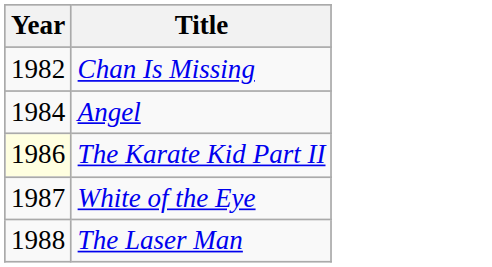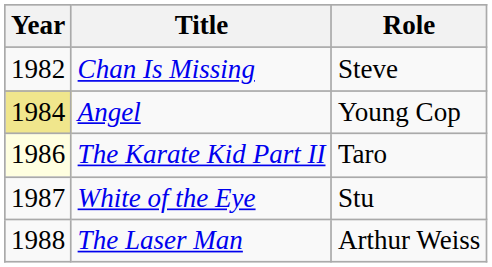+ column: Role | Steve | Young Cop | Taro | Stu | Arthur Weiss
Angel | Year: no background -> khaki background
